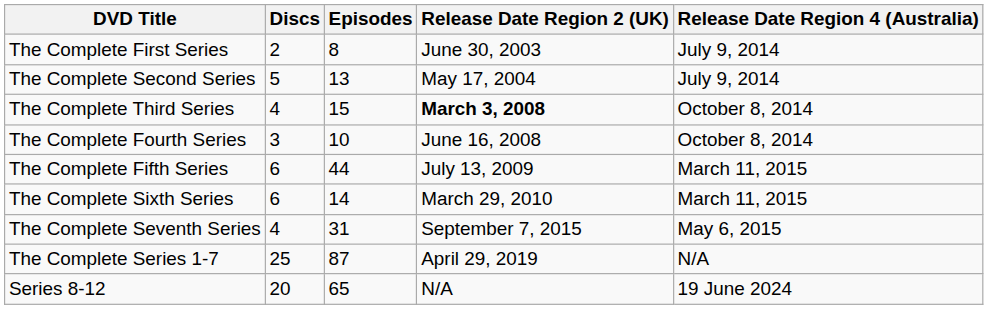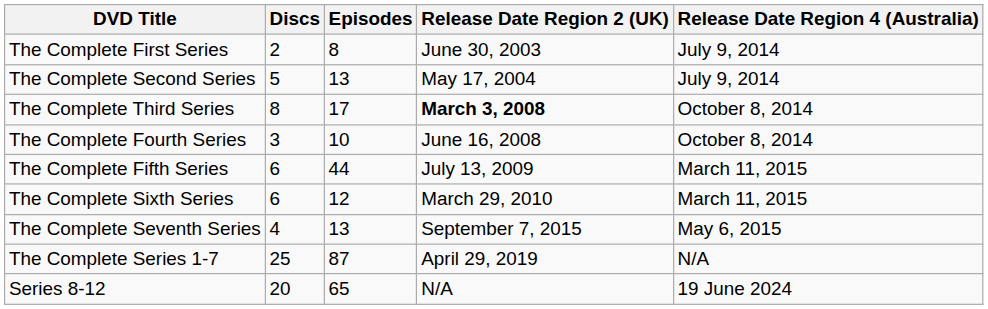The Complete Third Series | Discs: 4 -> 8
The Complete Third Series | Episodes: 15 -> 17
The Complete Sixth Series | Episodes: 14 -> 12
The Complete Seventh Series | Episodes: 31 -> 13
